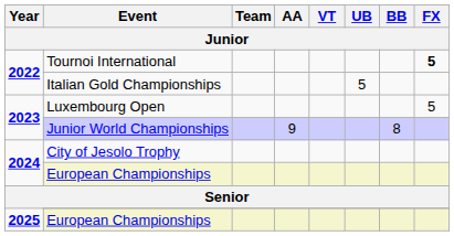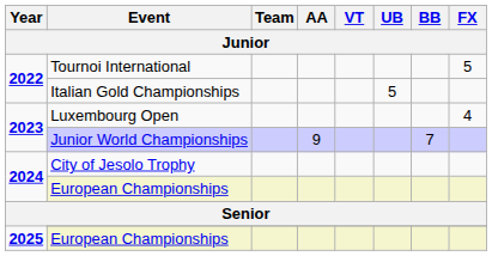Tournoi International | FX: bold -> normal
Luxembourg Open | FX: 5 -> 4
Junior World Championships | BB: 8 -> 7
